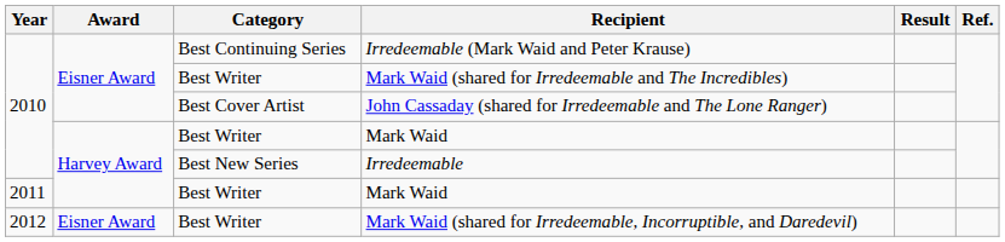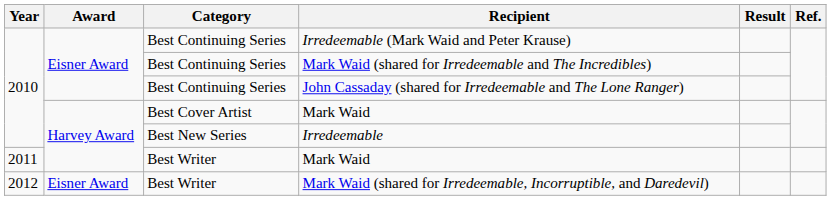Mark Waid (shared for Irredeemable and The Incredibles) | Category: Best Writer -> Best Continuing Series
John Cassaday (shared for Irredeemable and The Lone Ranger) | Category: Best Cover Artist -> Best Continuing Series
2010 / Mark Waid | Category: Best Writer -> Best Cover Artist
